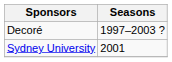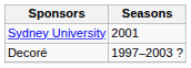rows swapped: Decoré <-> Sydney University
